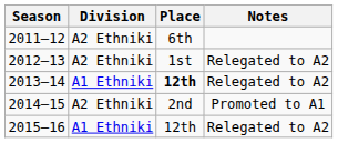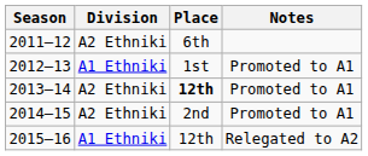2012–13 | Division: A2 Ethniki -> A1 Ethniki
2012–13 | Notes: Relegated to A2 -> Promoted to A1
2013–14 | Division: A1 Ethniki -> A2 Ethniki
2013–14 | Notes: Relegated to A2 -> Promoted to A1
